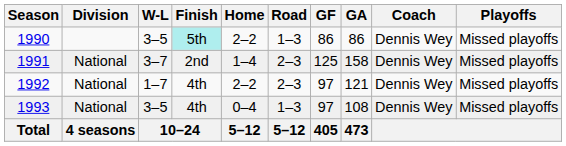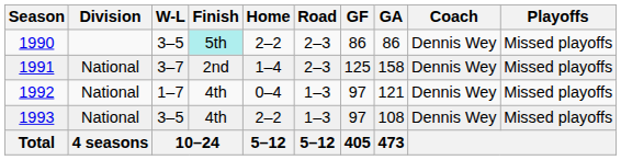1990 | Road: 1–3 -> 2–3
1992 | Home: 2–2 -> 0–4
1992 | Road: 2–3 -> 1–3
1993 | Home: 0–4 -> 2–2
